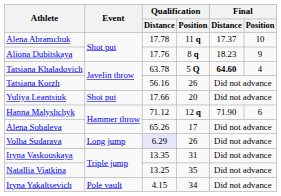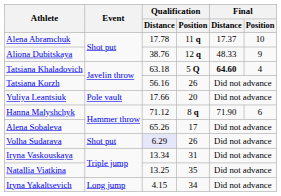Aliona Dubitskaya | Qualification / Distance: 17.76 -> 38.76
Aliona Dubitskaya | Qualification / Position: 8 q -> 12 q
Aliona Dubitskaya | Final / Distance: 18.23 -> 48.33
Tatsiana Khaladovich | Qualification / Distance: 63.78 -> 63.18
Yuliya Leantsiuk | Event: Shot put -> Pole vault
Hanna Malyshchyk | Qualification / Position: 12 q -> 8 q
Volha Sudarava | Event: Long jump -> Shot put
Iryna Vaskouskaya | Qualification / Distance: 13.35 -> 13.34
Iryna Yakaltsevich | Event: Pole vault -> Long jump
